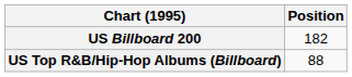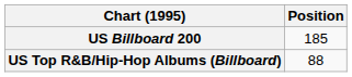US Billboard 200 | Position: 182 -> 185
